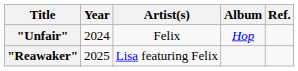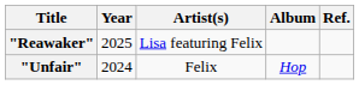rows swapped: "Unfair" <-> "Reawaker"
